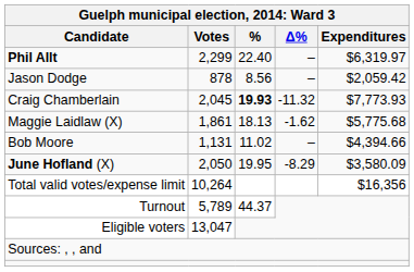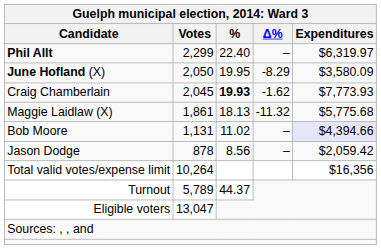rows swapped: June Hofland (X) <-> Jason Dodge
Craig Chamberlain | Δ%: -11.32 -> -1.62
Maggie Laidlaw (X) | Δ%: -1.62 -> -11.32
Bob Moore | Expenditures: no background -> lavender background
